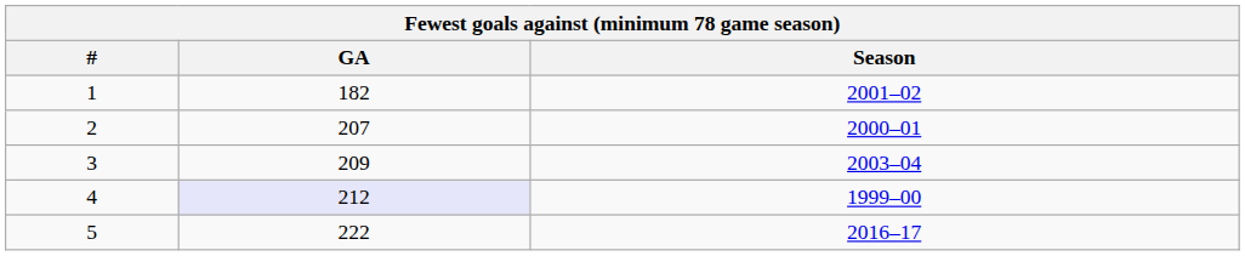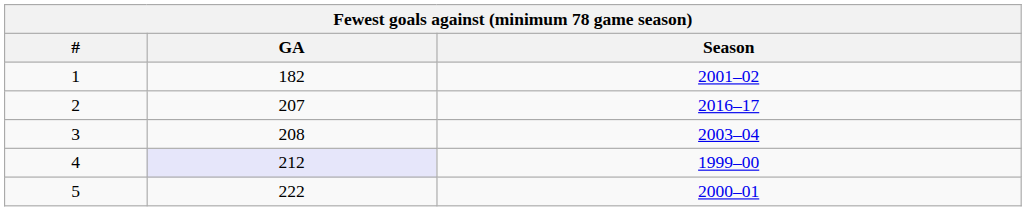2 | Season: 2000–01 -> 2016–17
3 | GA: 209 -> 208
5 | Season: 2016–17 -> 2000–01
